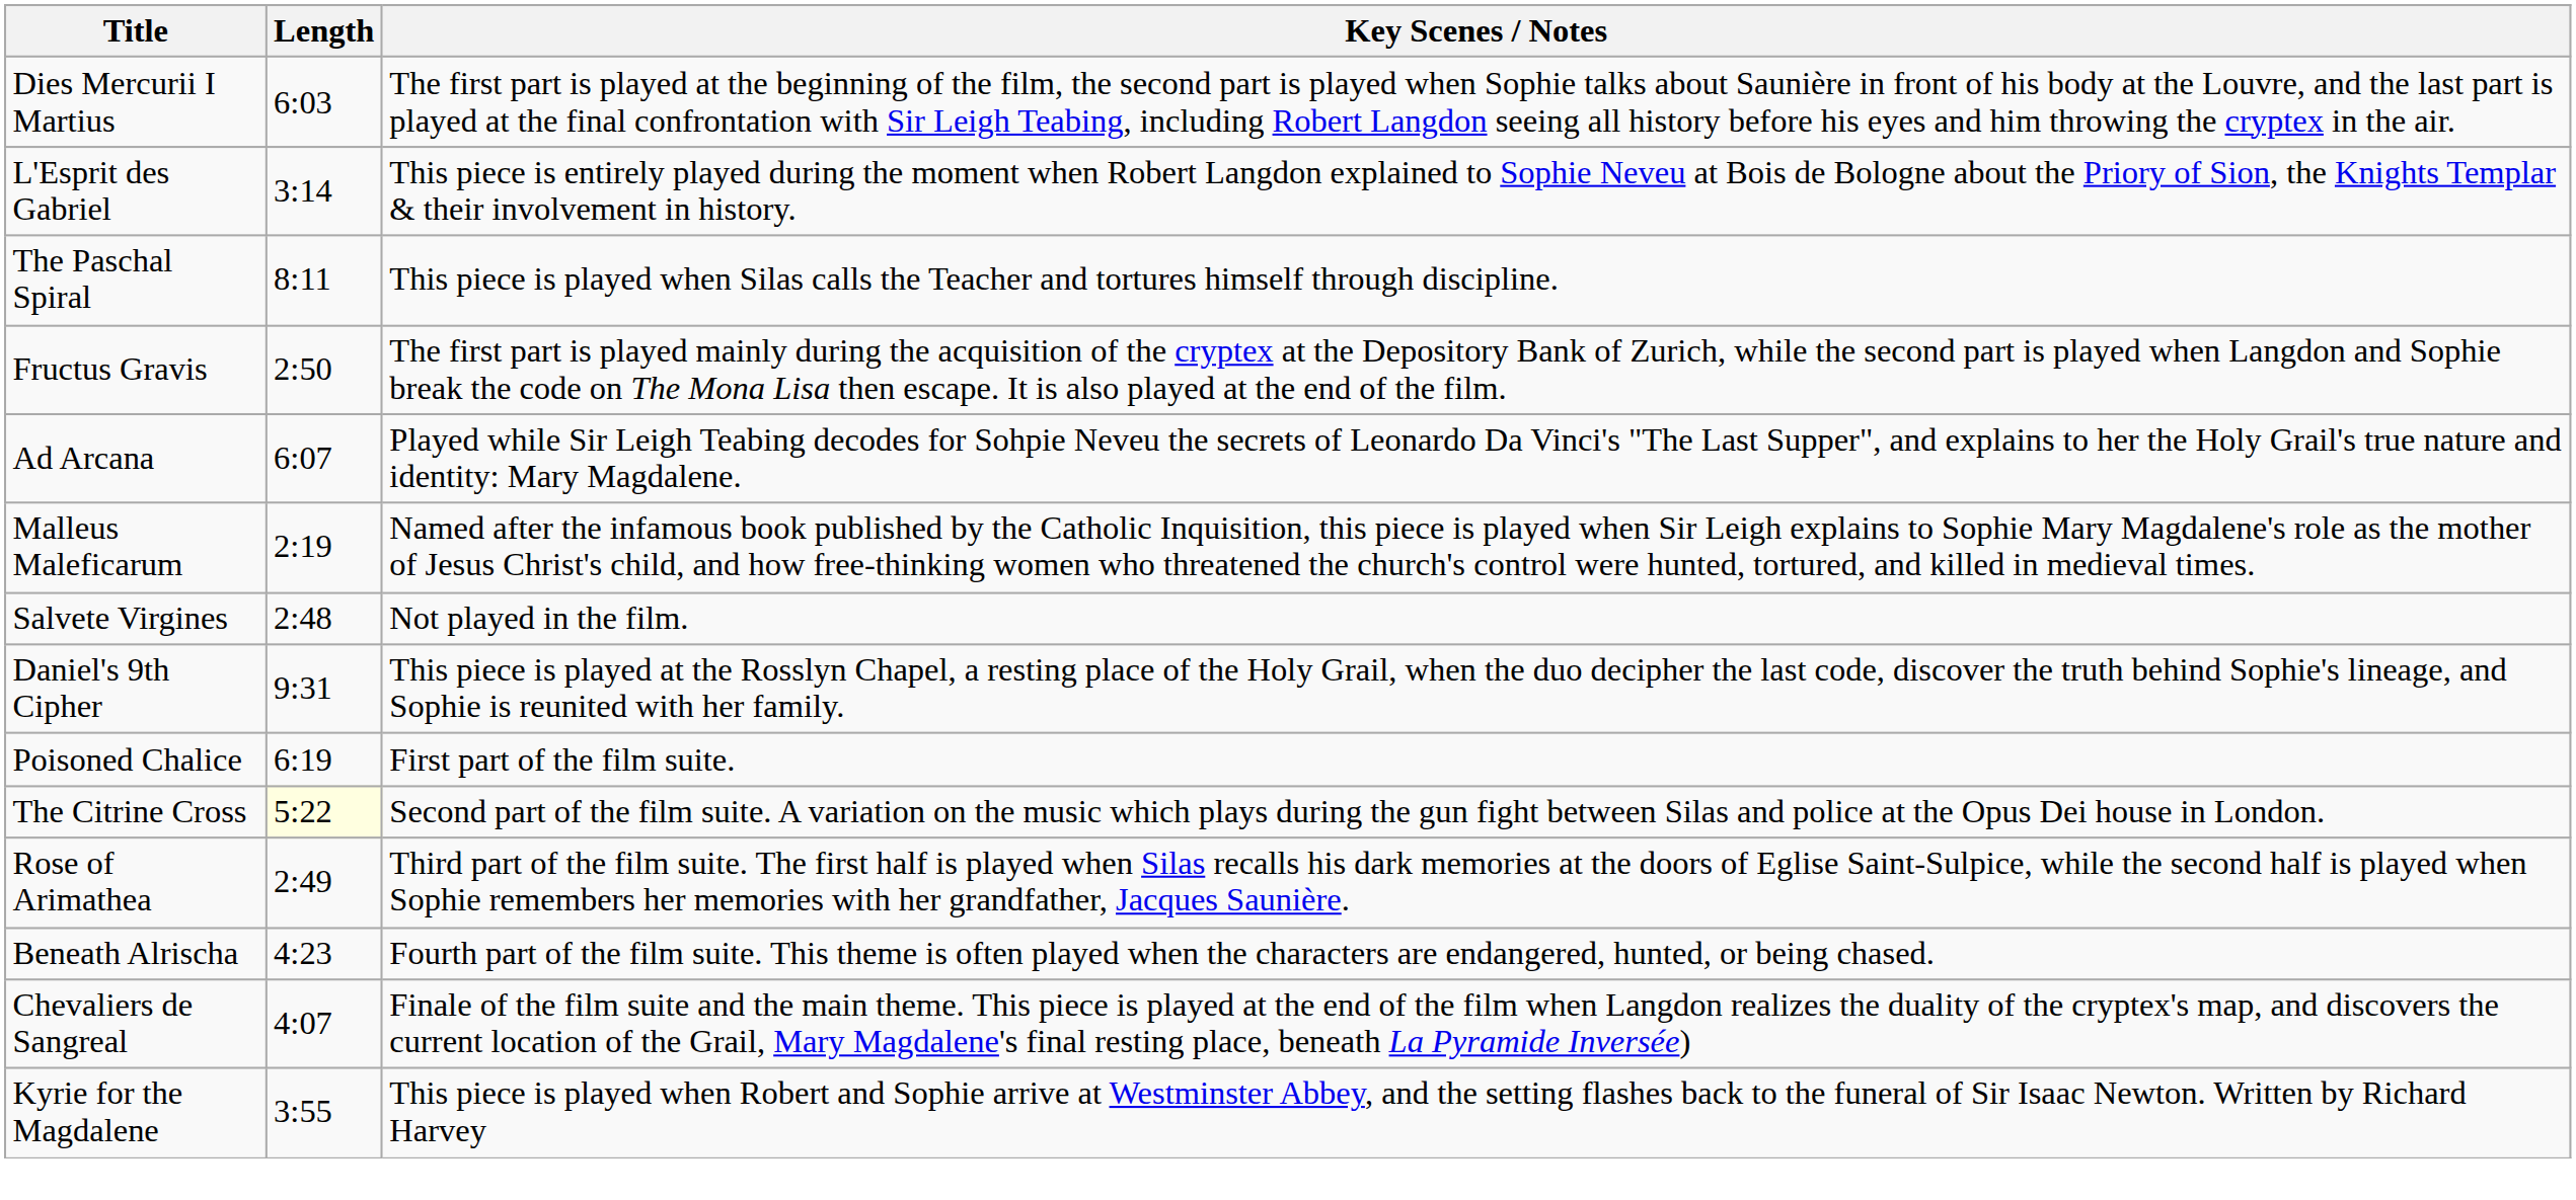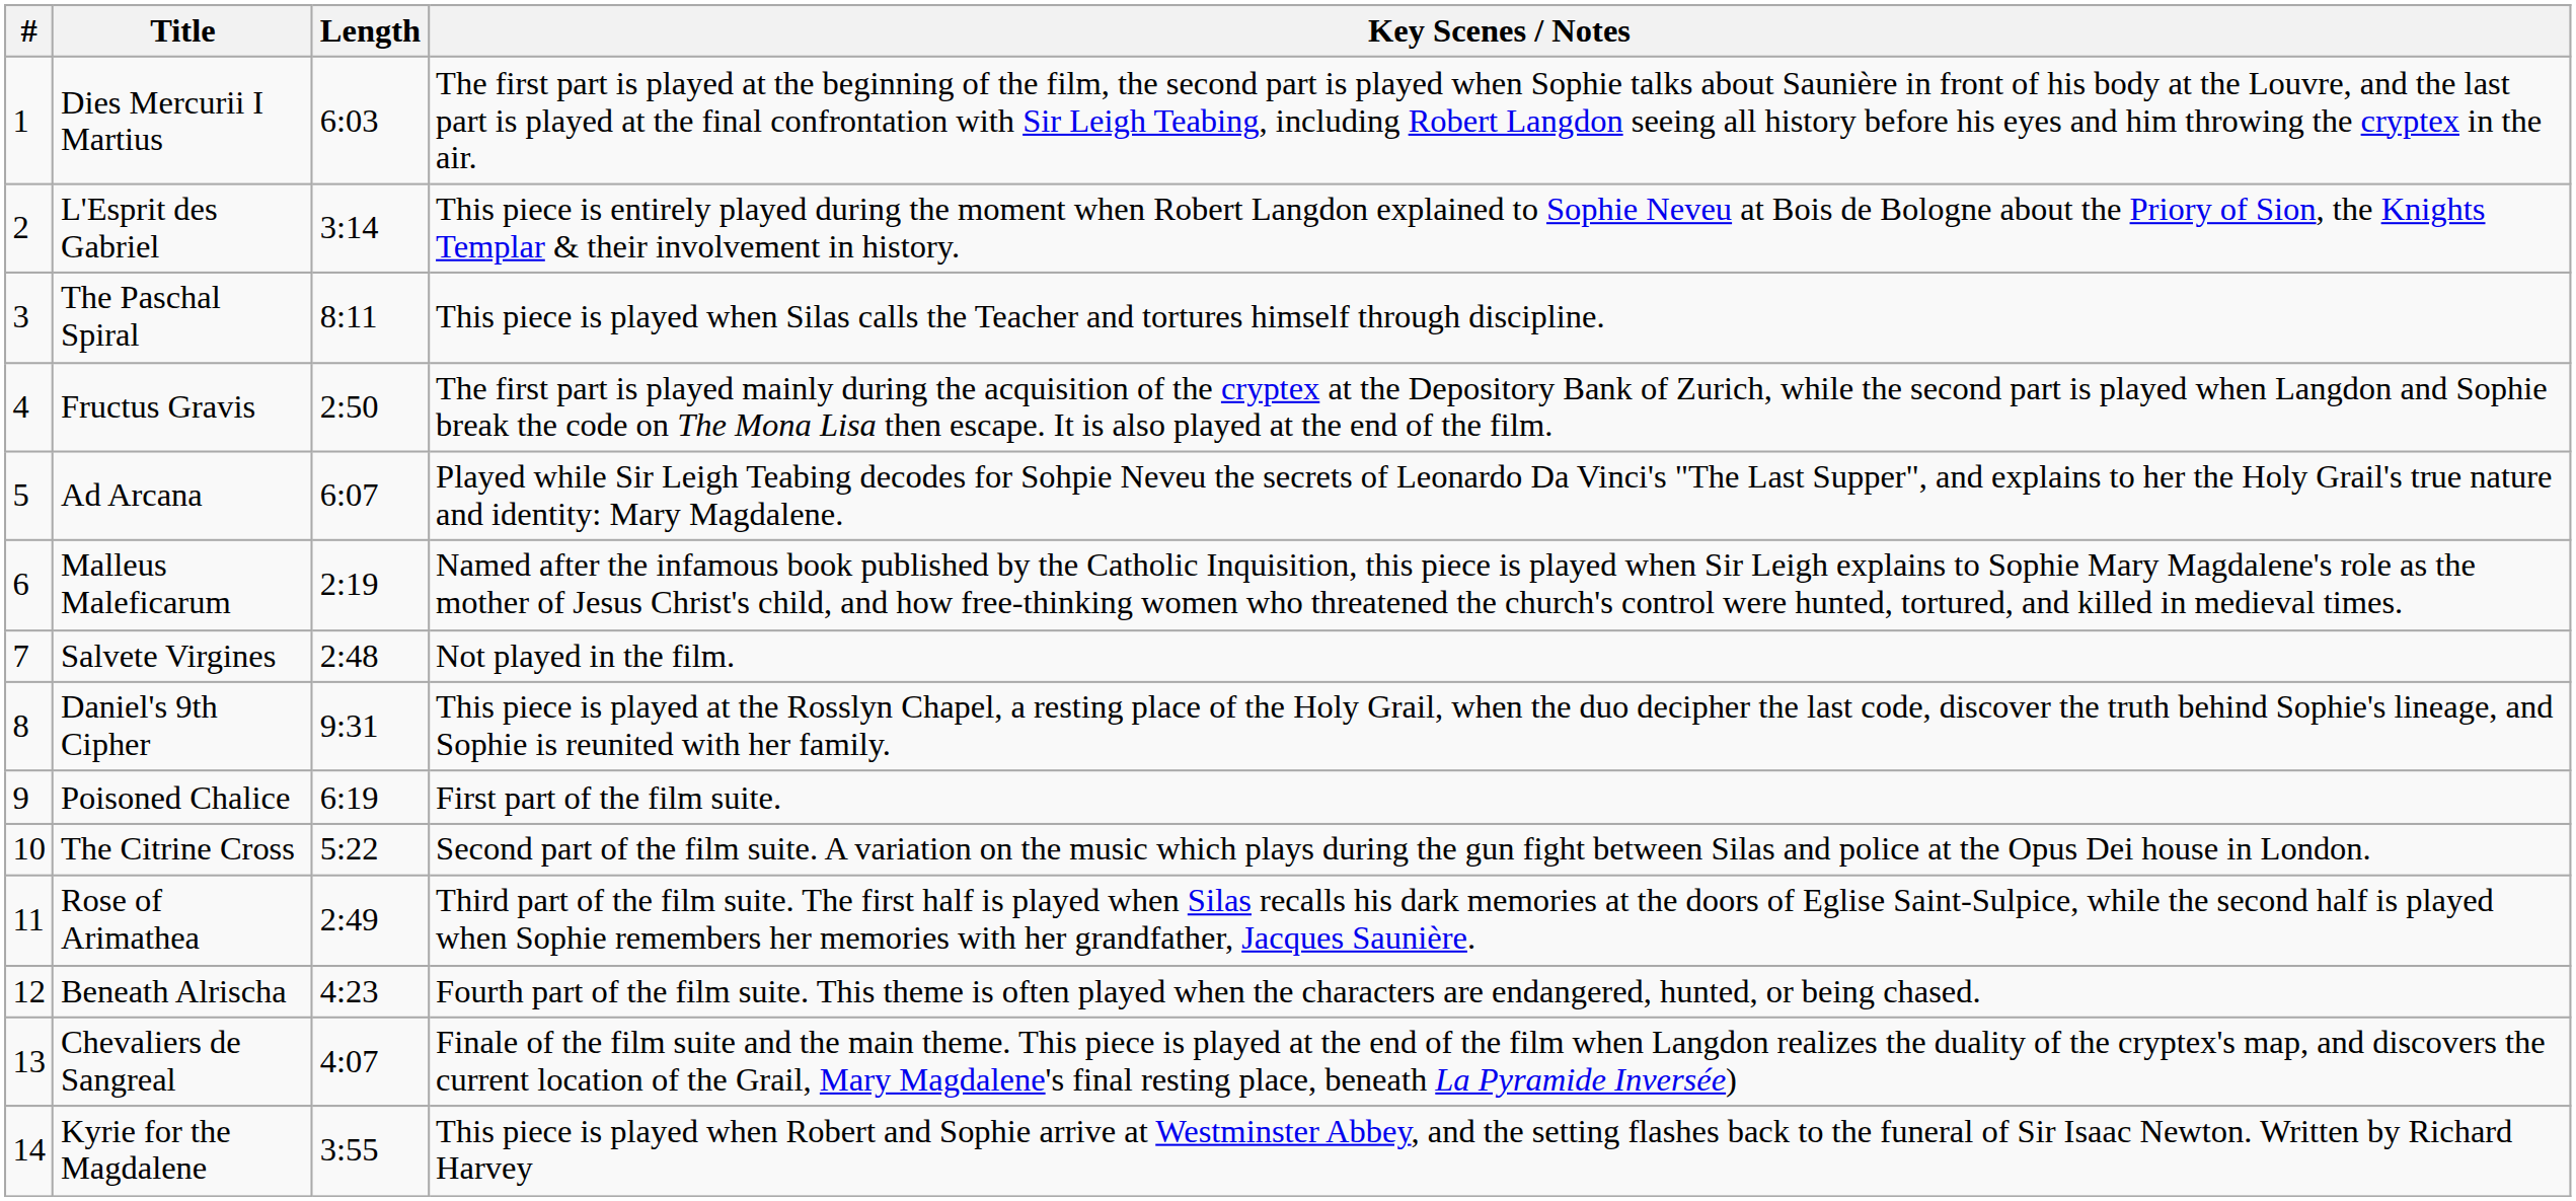+ column: # | 1 | 2 | 3 | 4 | 5 | 6 | 7 | 8 | 9 | 10 | 11 | 12 | 13 | 14
The Citrine Cross | Length: lightyellow background -> no background
